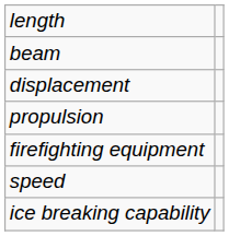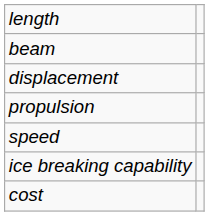- row: firefighting equipment
+ row: cost
